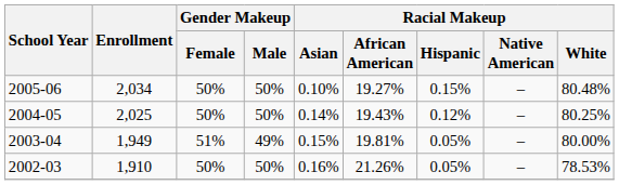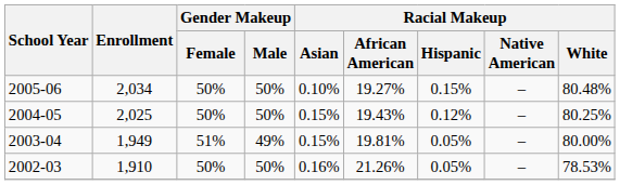2004-05 | Racial Makeup / Asian: 0.14% -> 0.15%
